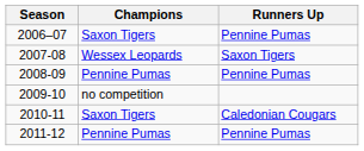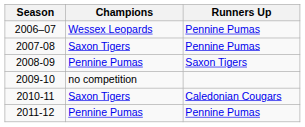2006–07 | Champions: Saxon Tigers -> Wessex Leopards
2007-08 | Champions: Wessex Leopards -> Saxon Tigers
2007-08 | Runners Up: Saxon Tigers -> Pennine Pumas
2008-09 | Runners Up: Pennine Pumas -> Saxon Tigers
